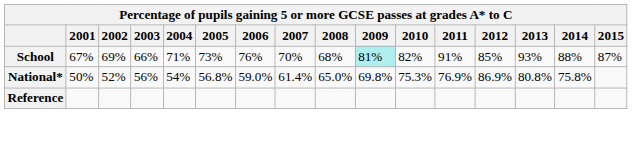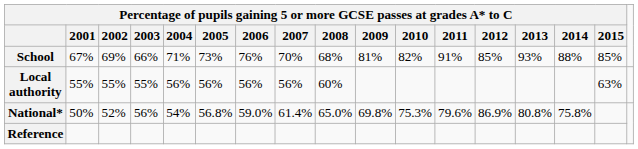School | column 10: paleturquoise background -> no background
School | column 16: 87% -> 85%
+ row: Local authority | 55% | 55% | 55% | 56% | 56% | 56% | 56% | 60% | 63%
National* | column 12: 76.9% -> 79.6%
